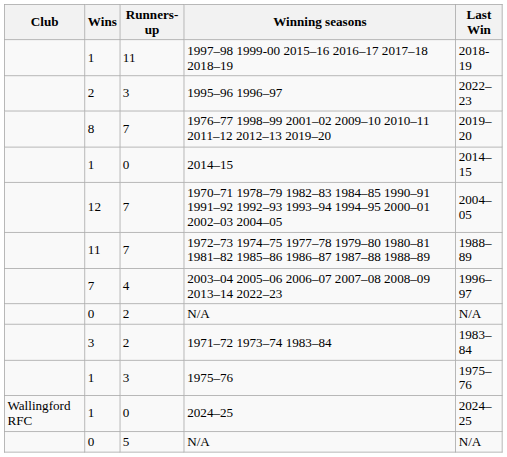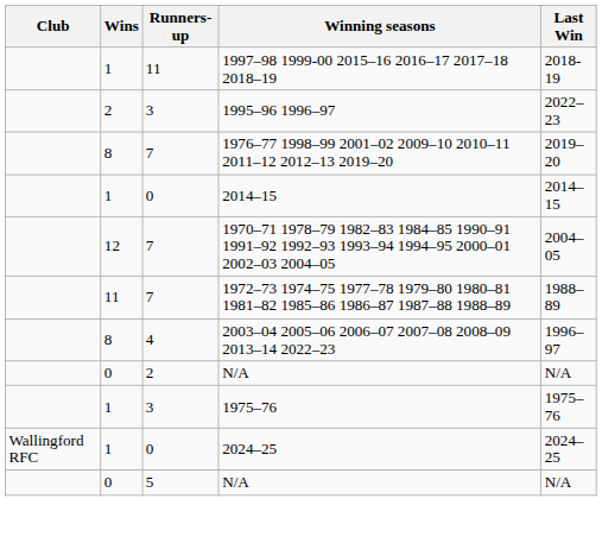2003–04 2005–06 2006–07 2007–08 2008–09 2013–14 2022–23 | Wins: 7 -> 8
- row: 3 | 2 | 1971–72 1973–74 1983–84 | 1983–84
